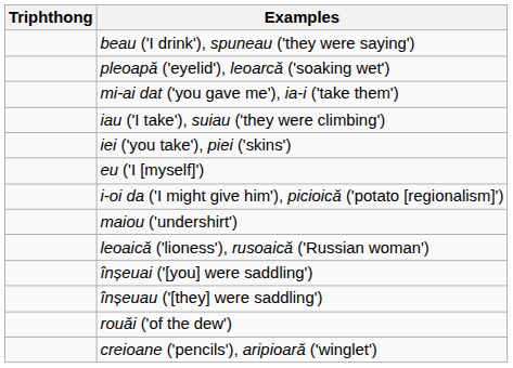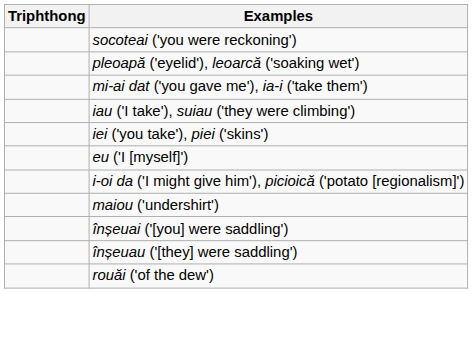+ row: socoteai ('you were reckoning')
- row: beau ('I drink'), spuneau ('they were saying')
- row: leoaică ('lioness'), rusoaică ('Russian woman')
- row: creioane ('pencils'), aripioară ('winglet')
